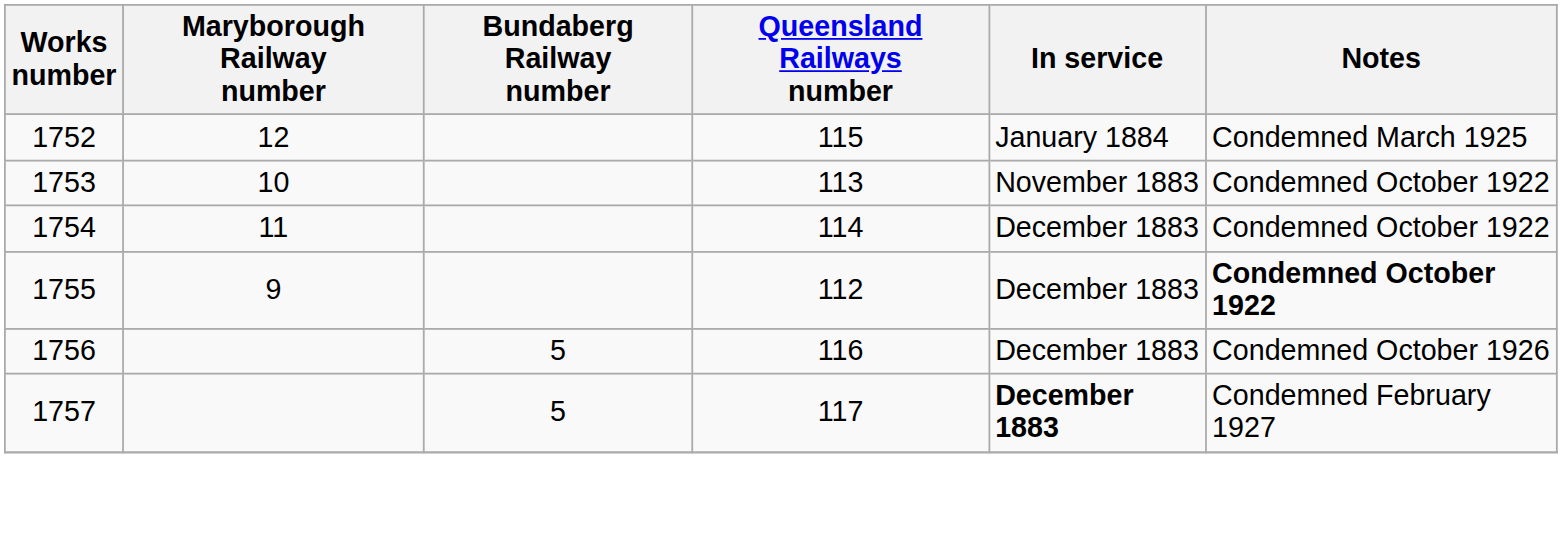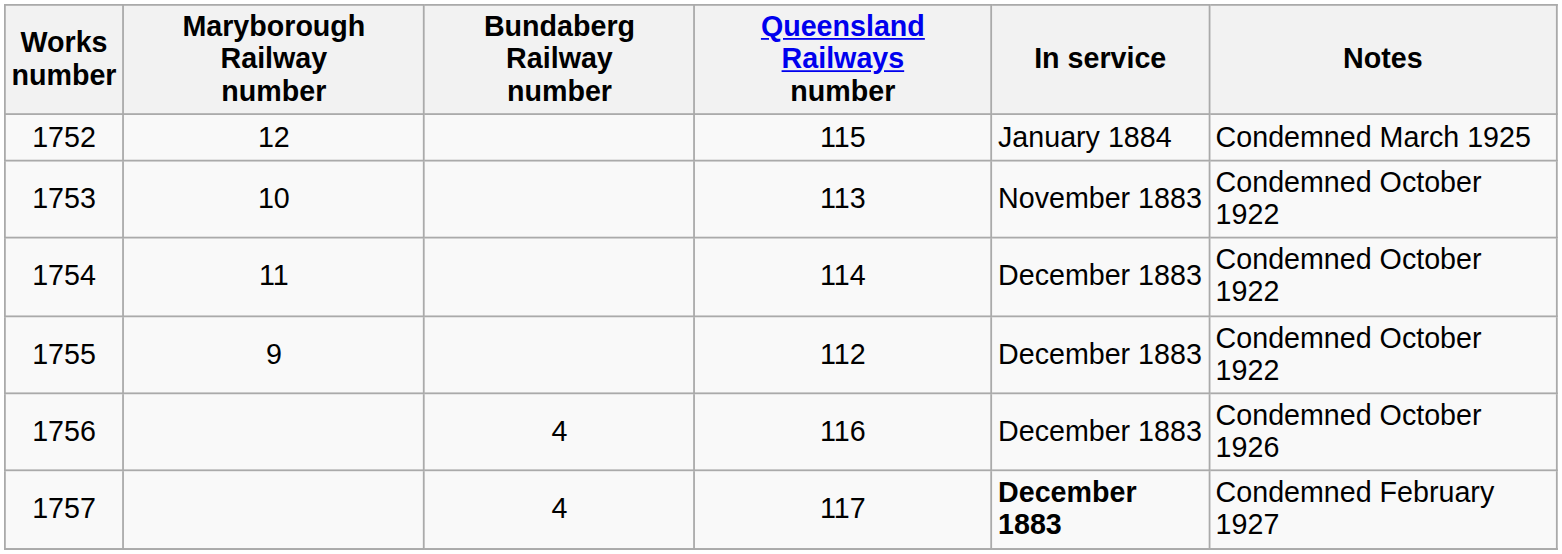1755 | Notes: bold -> normal
1756 | Bundaberg Railway number: 5 -> 4
1757 | Bundaberg Railway number: 5 -> 4
